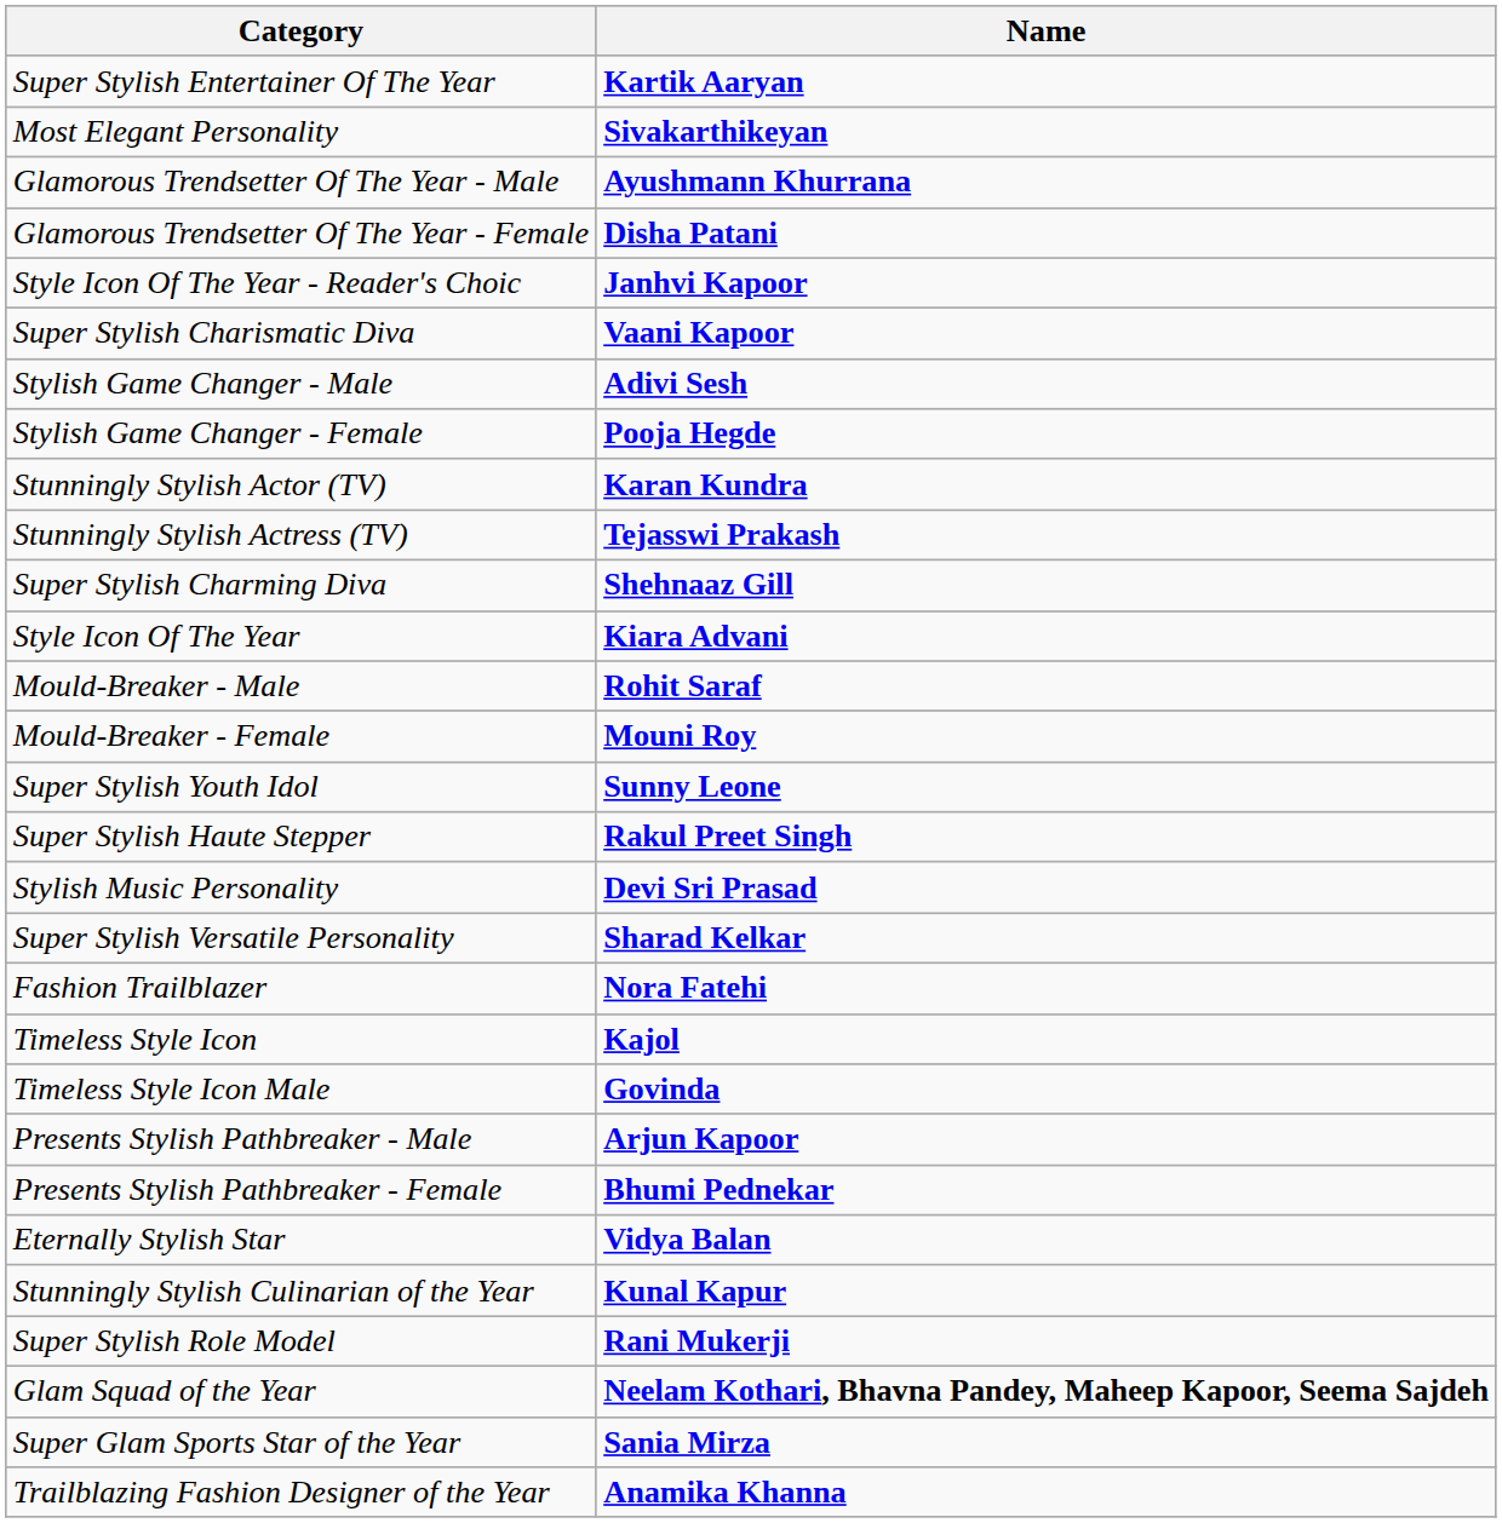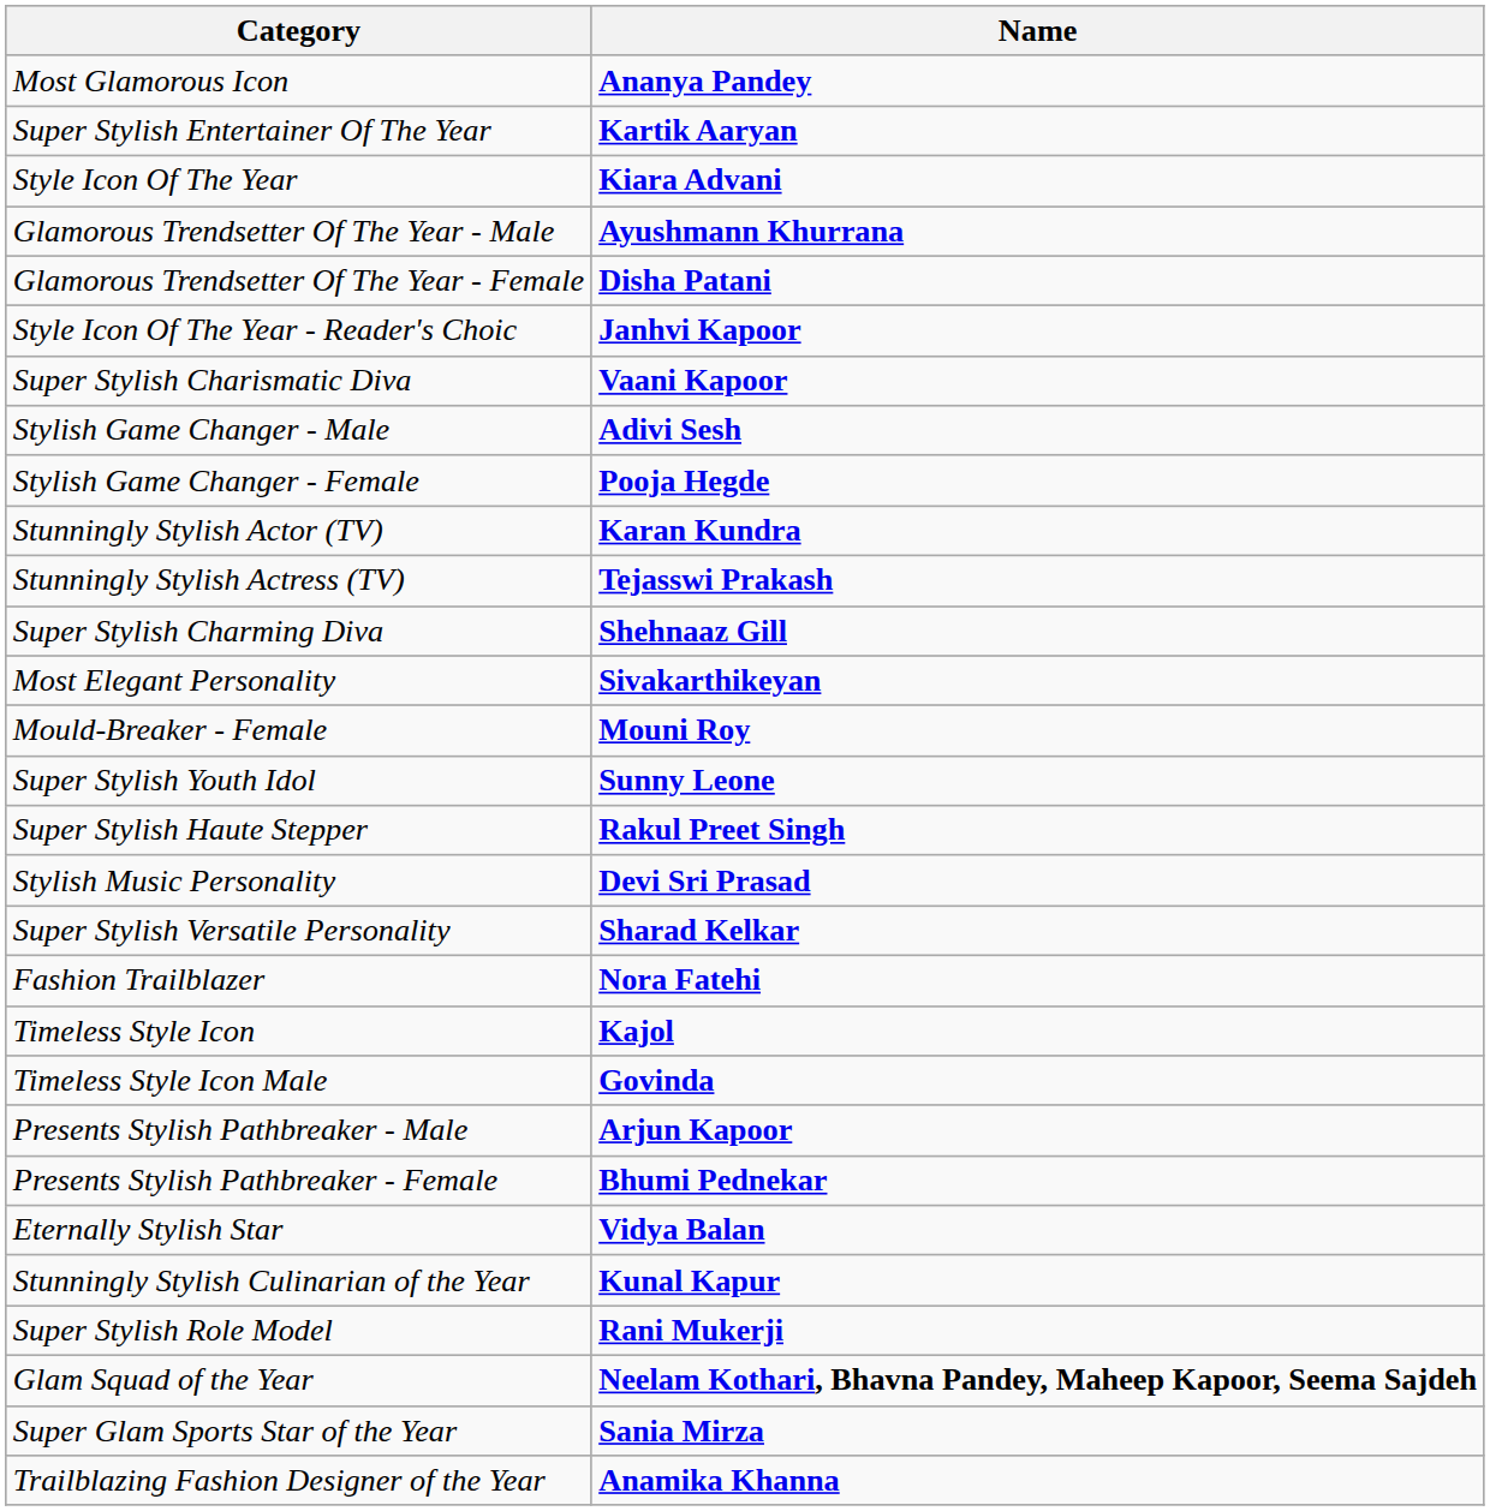+ row: Most Glamorous Icon | Ananya Pandey
rows swapped: Style Icon Of The Year <-> Most Elegant Personality
- row: Mould-Breaker - Male | Rohit Saraf
